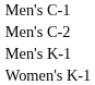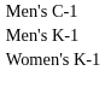- row: Men's C-2
